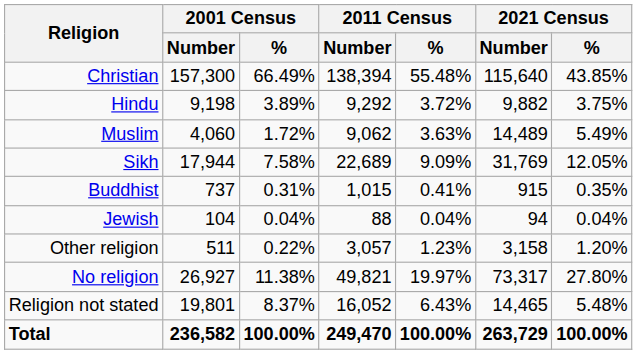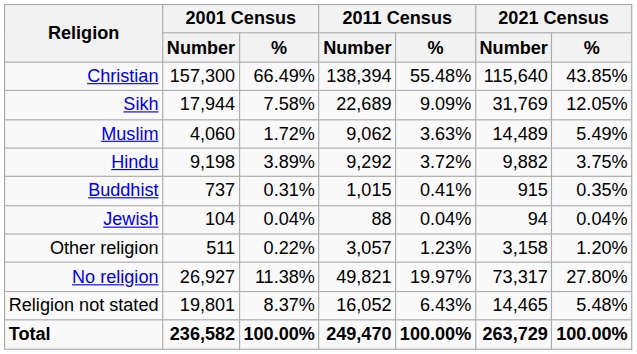rows swapped: Sikh <-> Hindu
